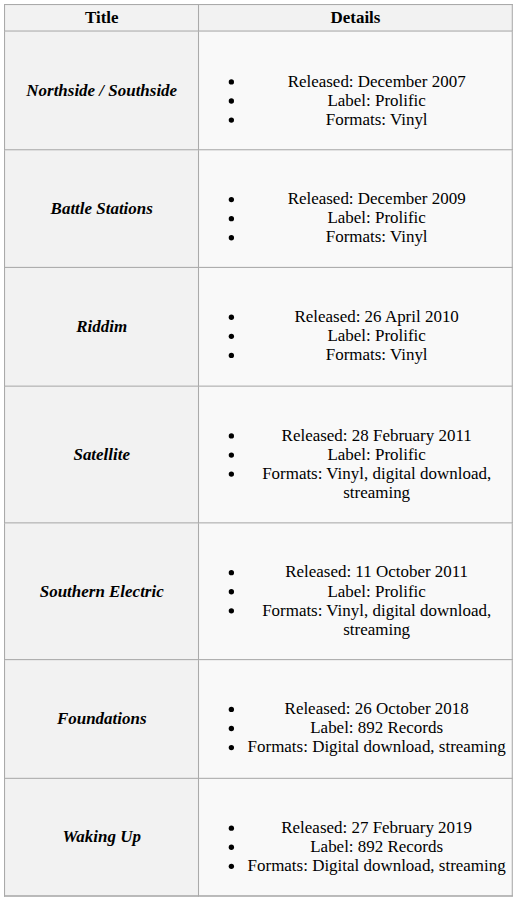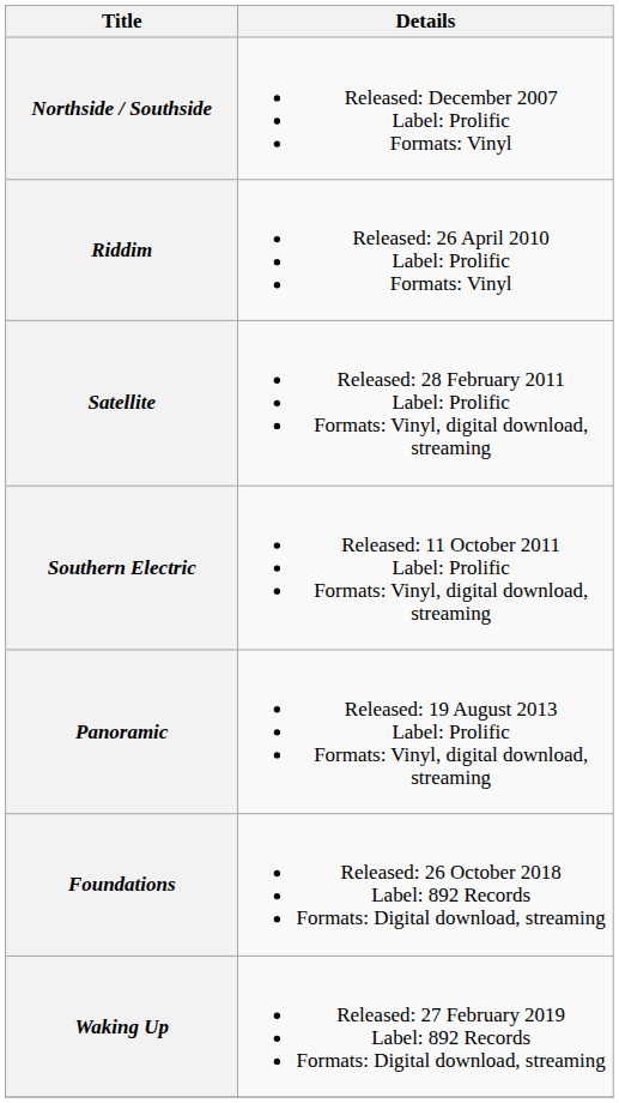- row: Battle Stations | Released: December 2009 Label: Prolific Formats: Vinyl
+ row: Panoramic | Released: 19 August 2013 Label: Prolific Formats: Vinyl, digital download, streaming
